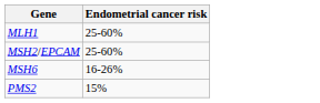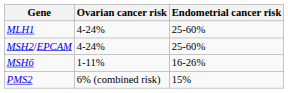+ column: Ovarian cancer risk | 4-24% | 4-24% | 1-11% | 6% (combined risk)
